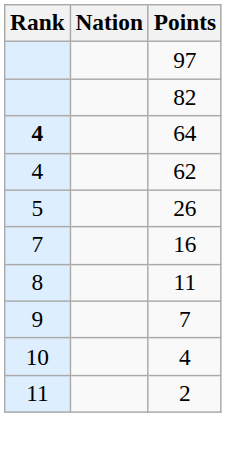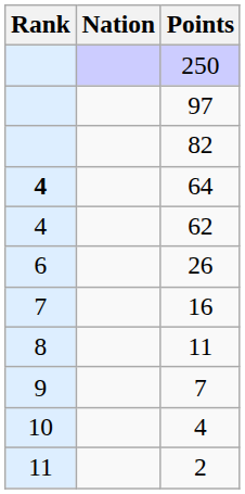+ row: 250
26 | Rank: 5 -> 6
